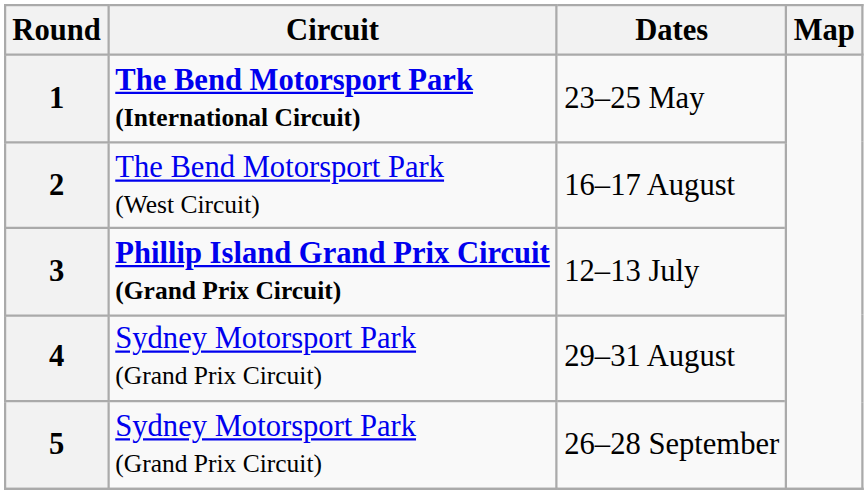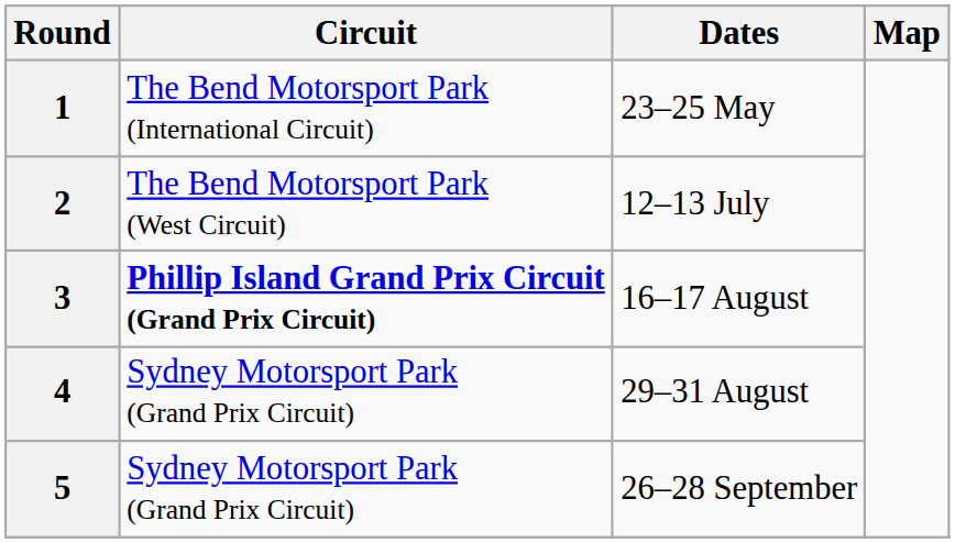1 | Circuit: bold -> normal
2 | Dates: 16–17 August -> 12–13 July
3 | Dates: 12–13 July -> 16–17 August
